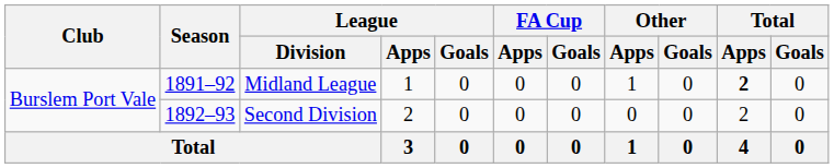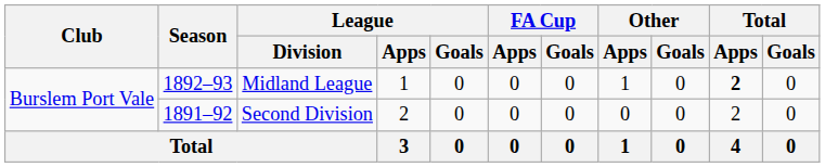Midland League | Season: 1891–92 -> 1892–93
Second Division | Season: 1892–93 -> 1891–92
